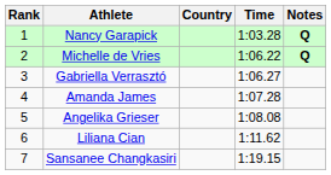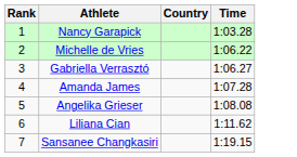- column: Notes | Q | Q
